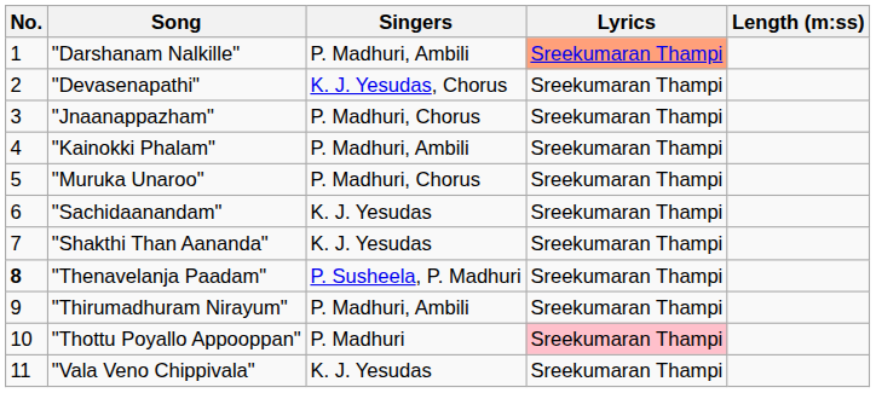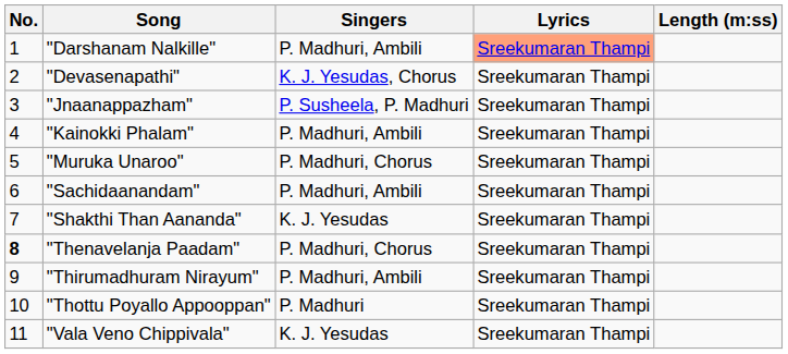"Jnaanappazham" | Singers: P. Madhuri, Chorus -> P. Susheela, P. Madhuri
"Sachidaanandam" | Singers: K. J. Yesudas -> P. Madhuri, Ambili
"Thenavelanja Paadam" | Singers: P. Susheela, P. Madhuri -> P. Madhuri, Chorus
"Thottu Poyallo Appooppan" | Lyrics: pink background -> no background
